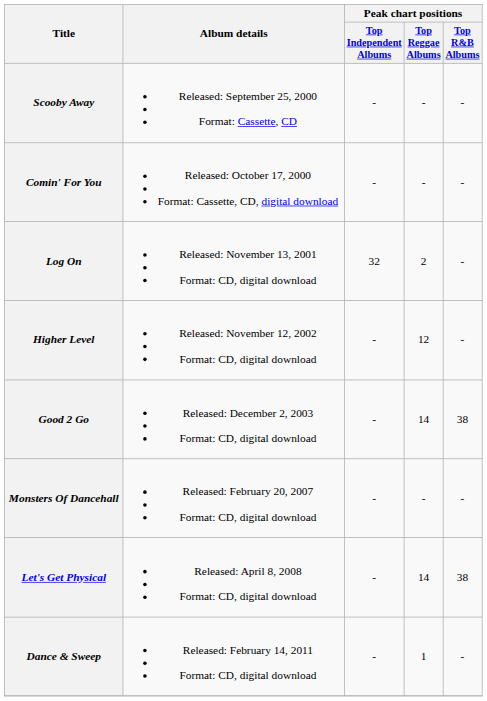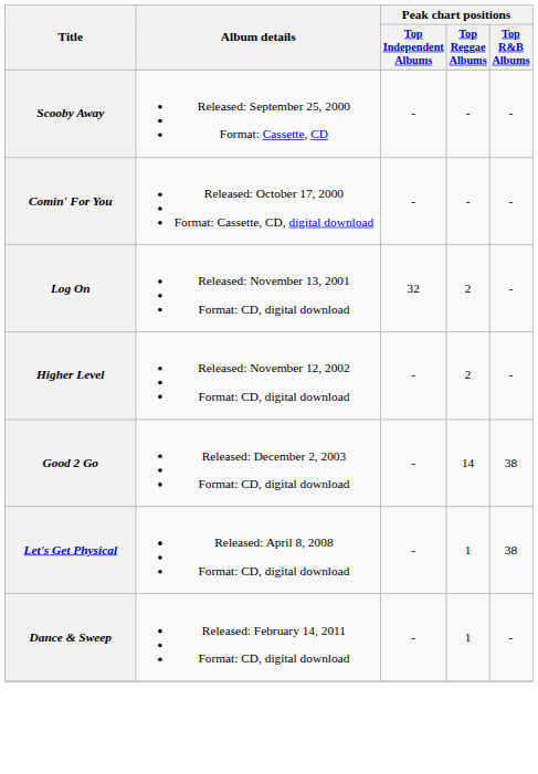Higher Level | Peak chart positions / Top Reggae Albums: 12 -> 2
- row: Monsters Of Dancehall | Released: February 20, 2007 Format: CD, digital download | - | - | -
Let's Get Physical | Peak chart positions / Top Reggae Albums: 14 -> 1
